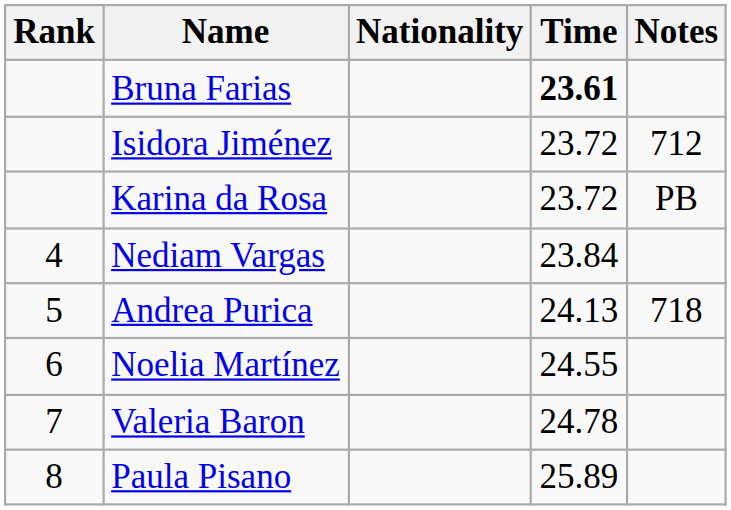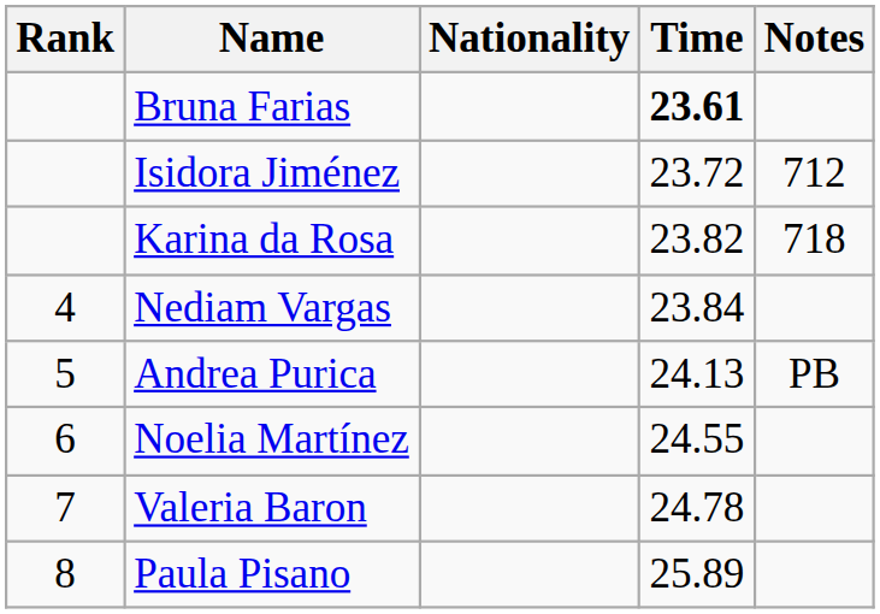Karina da Rosa | Time: 23.72 -> 23.82
Karina da Rosa | Notes: PB -> 718
Andrea Purica | Notes: 718 -> PB
